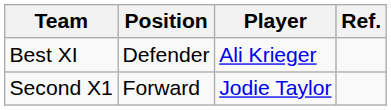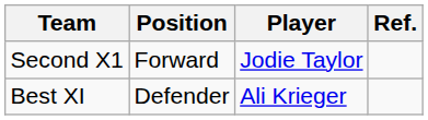rows swapped: Best XI <-> Second X1
